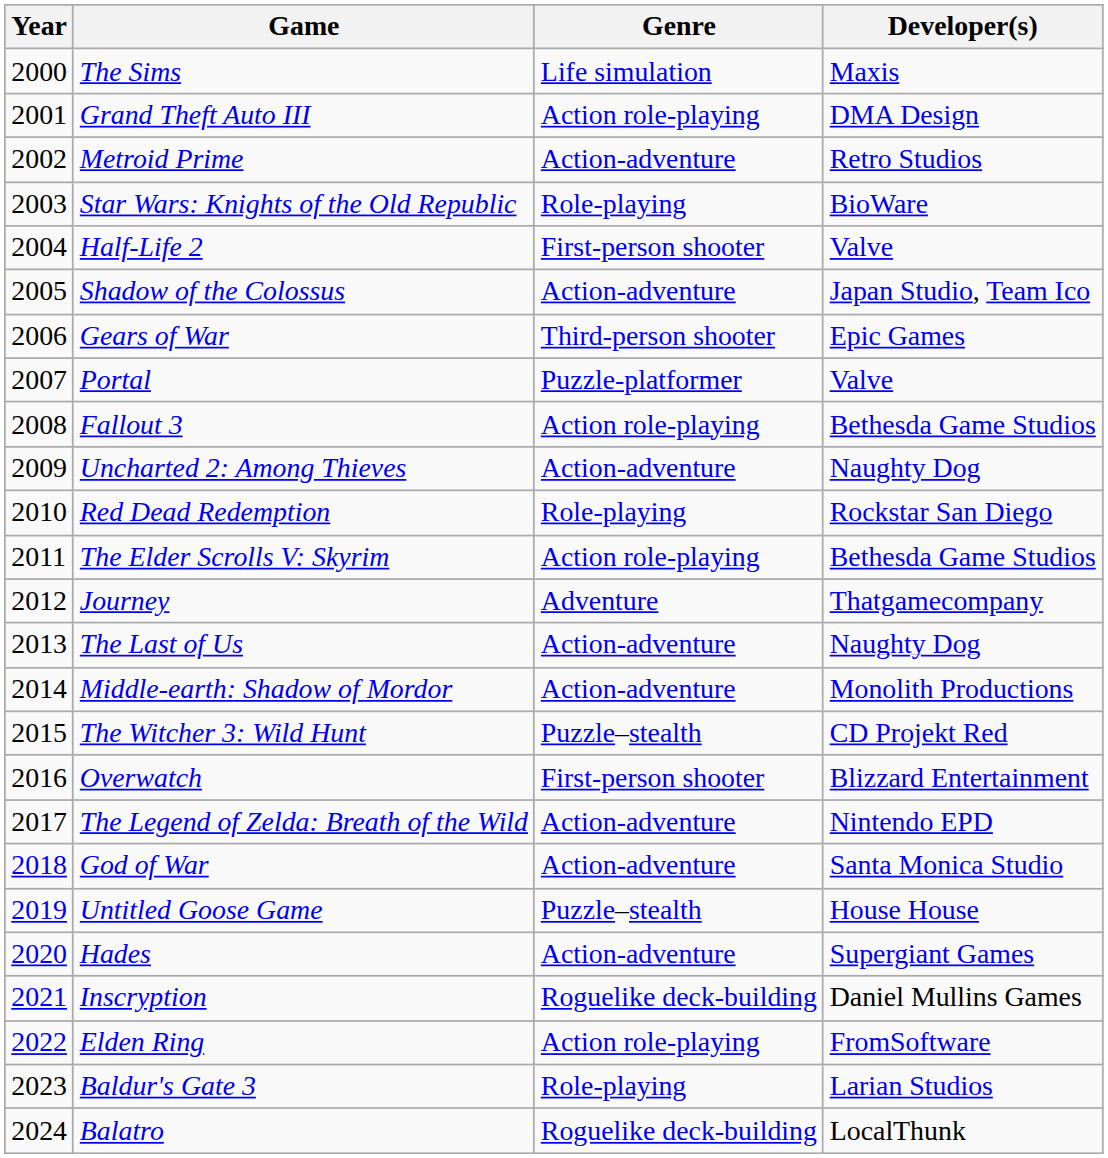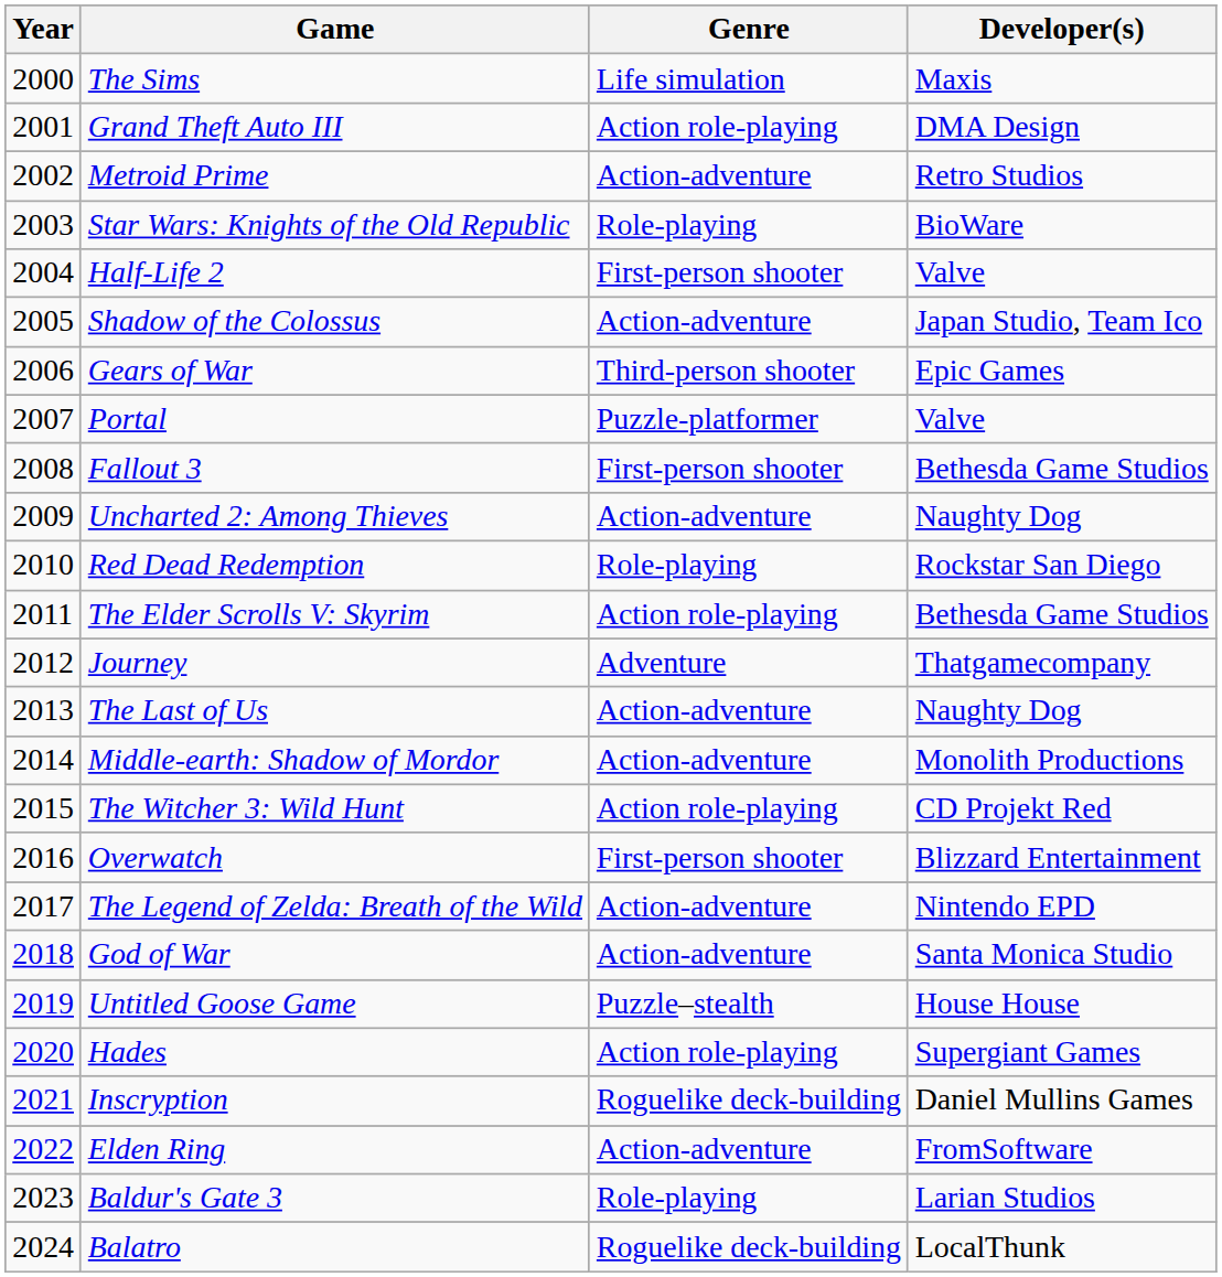Fallout 3 | Genre: Action role-playing -> First-person shooter
The Witcher 3: Wild Hunt | Genre: Puzzle–stealth -> Action role-playing
Hades | Genre: Action-adventure -> Action role-playing
Elden Ring | Genre: Action role-playing -> Action-adventure
